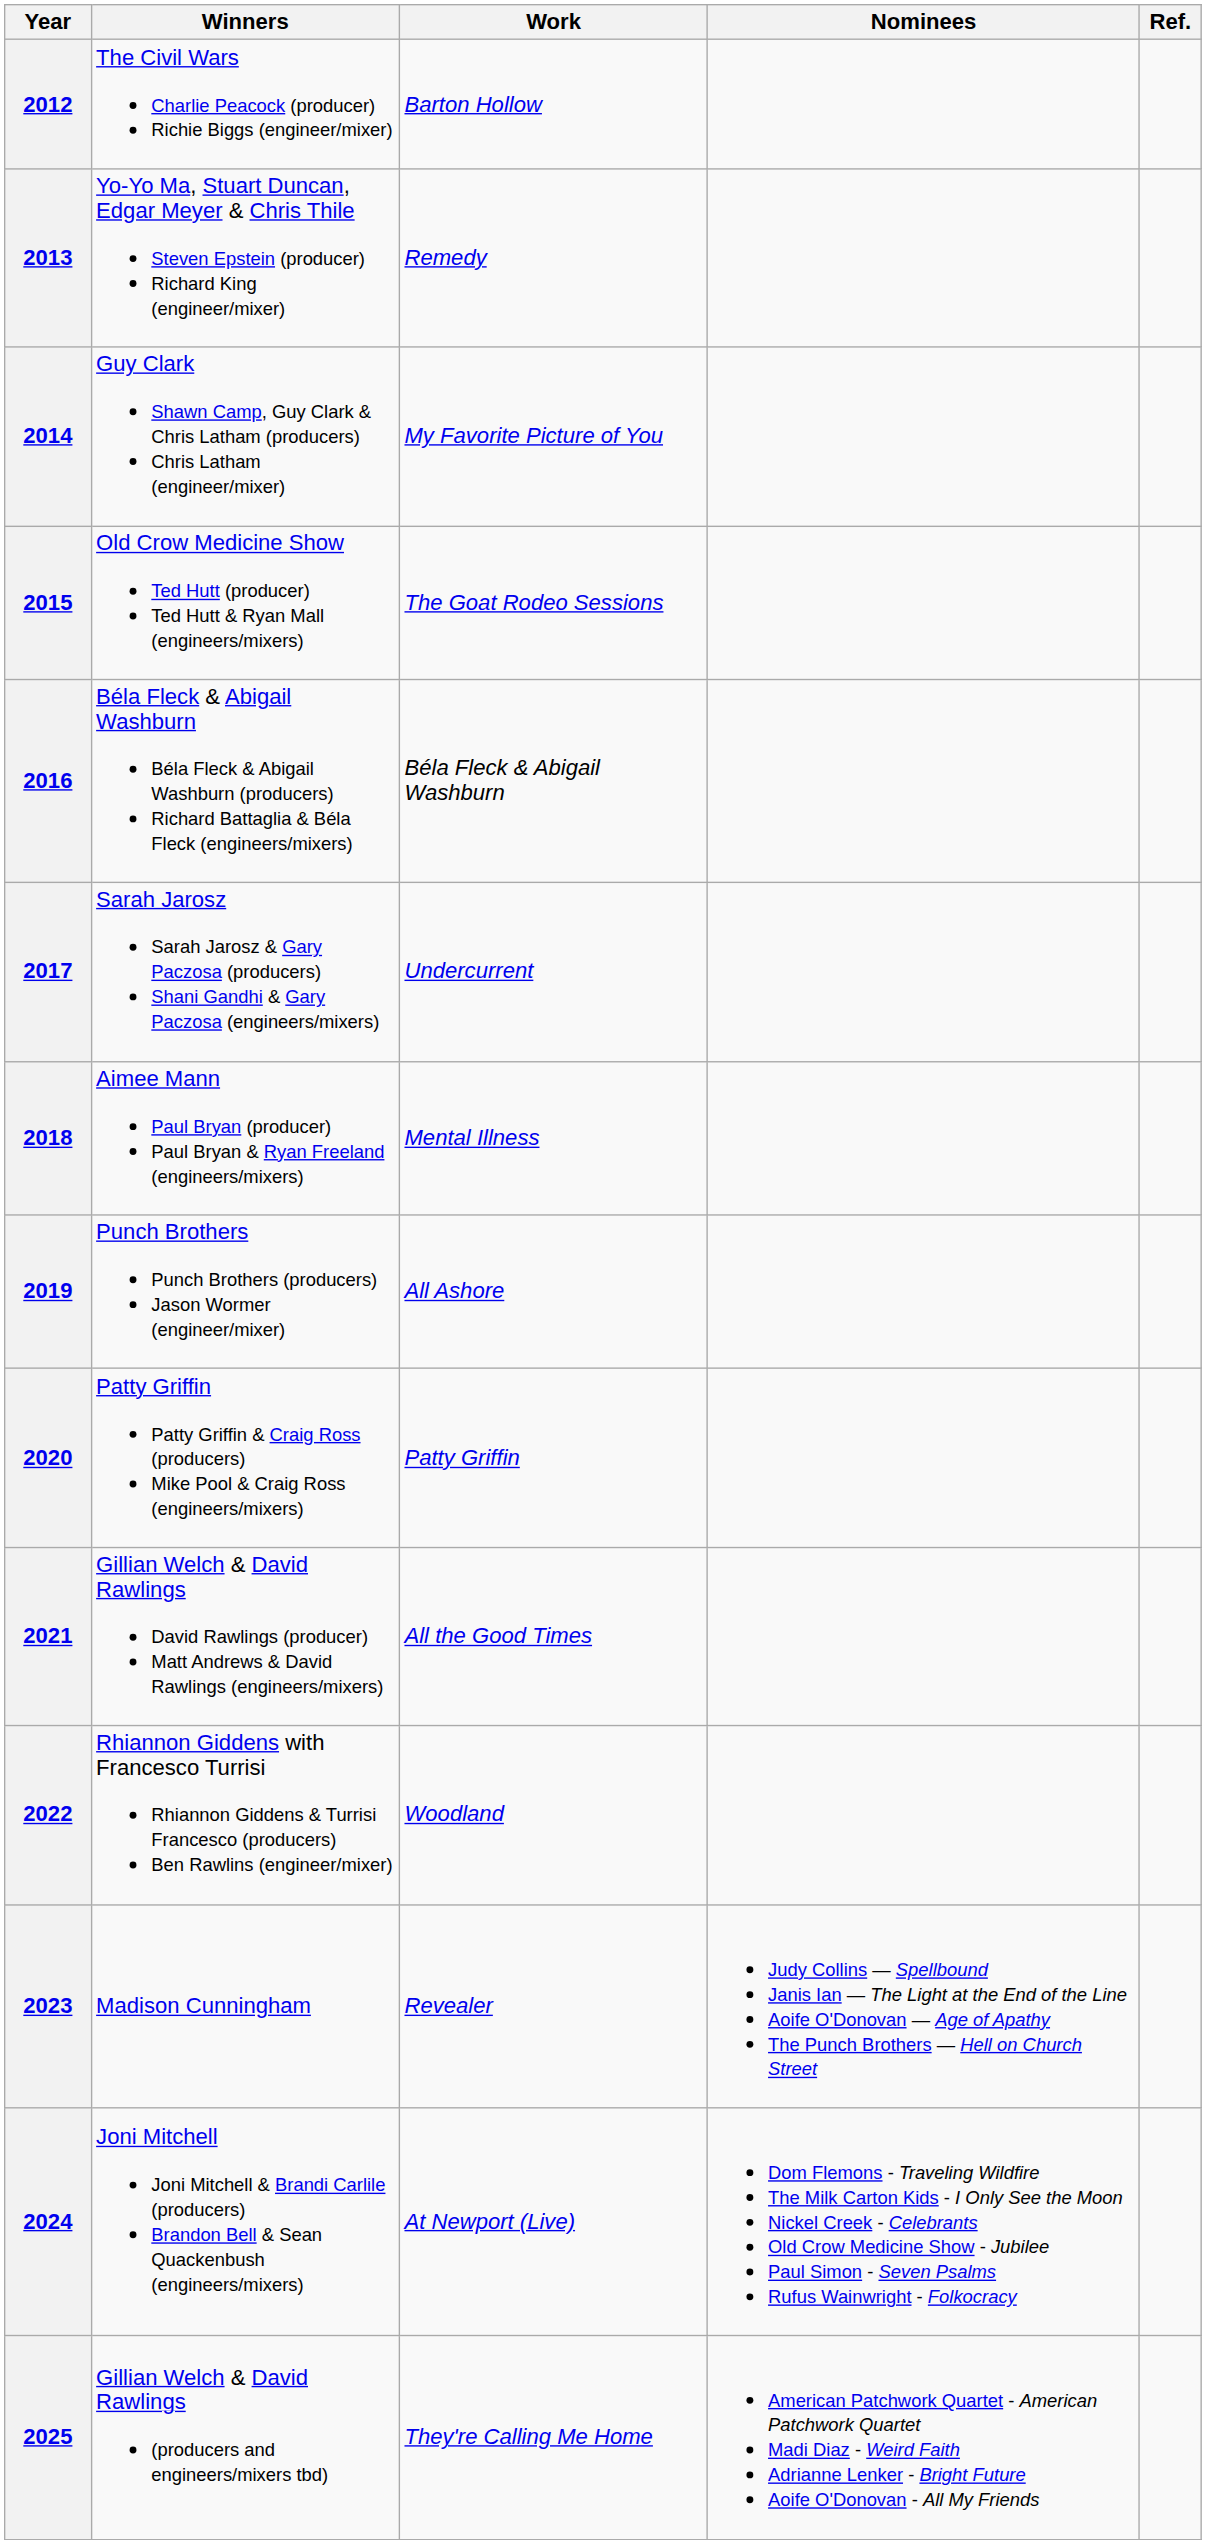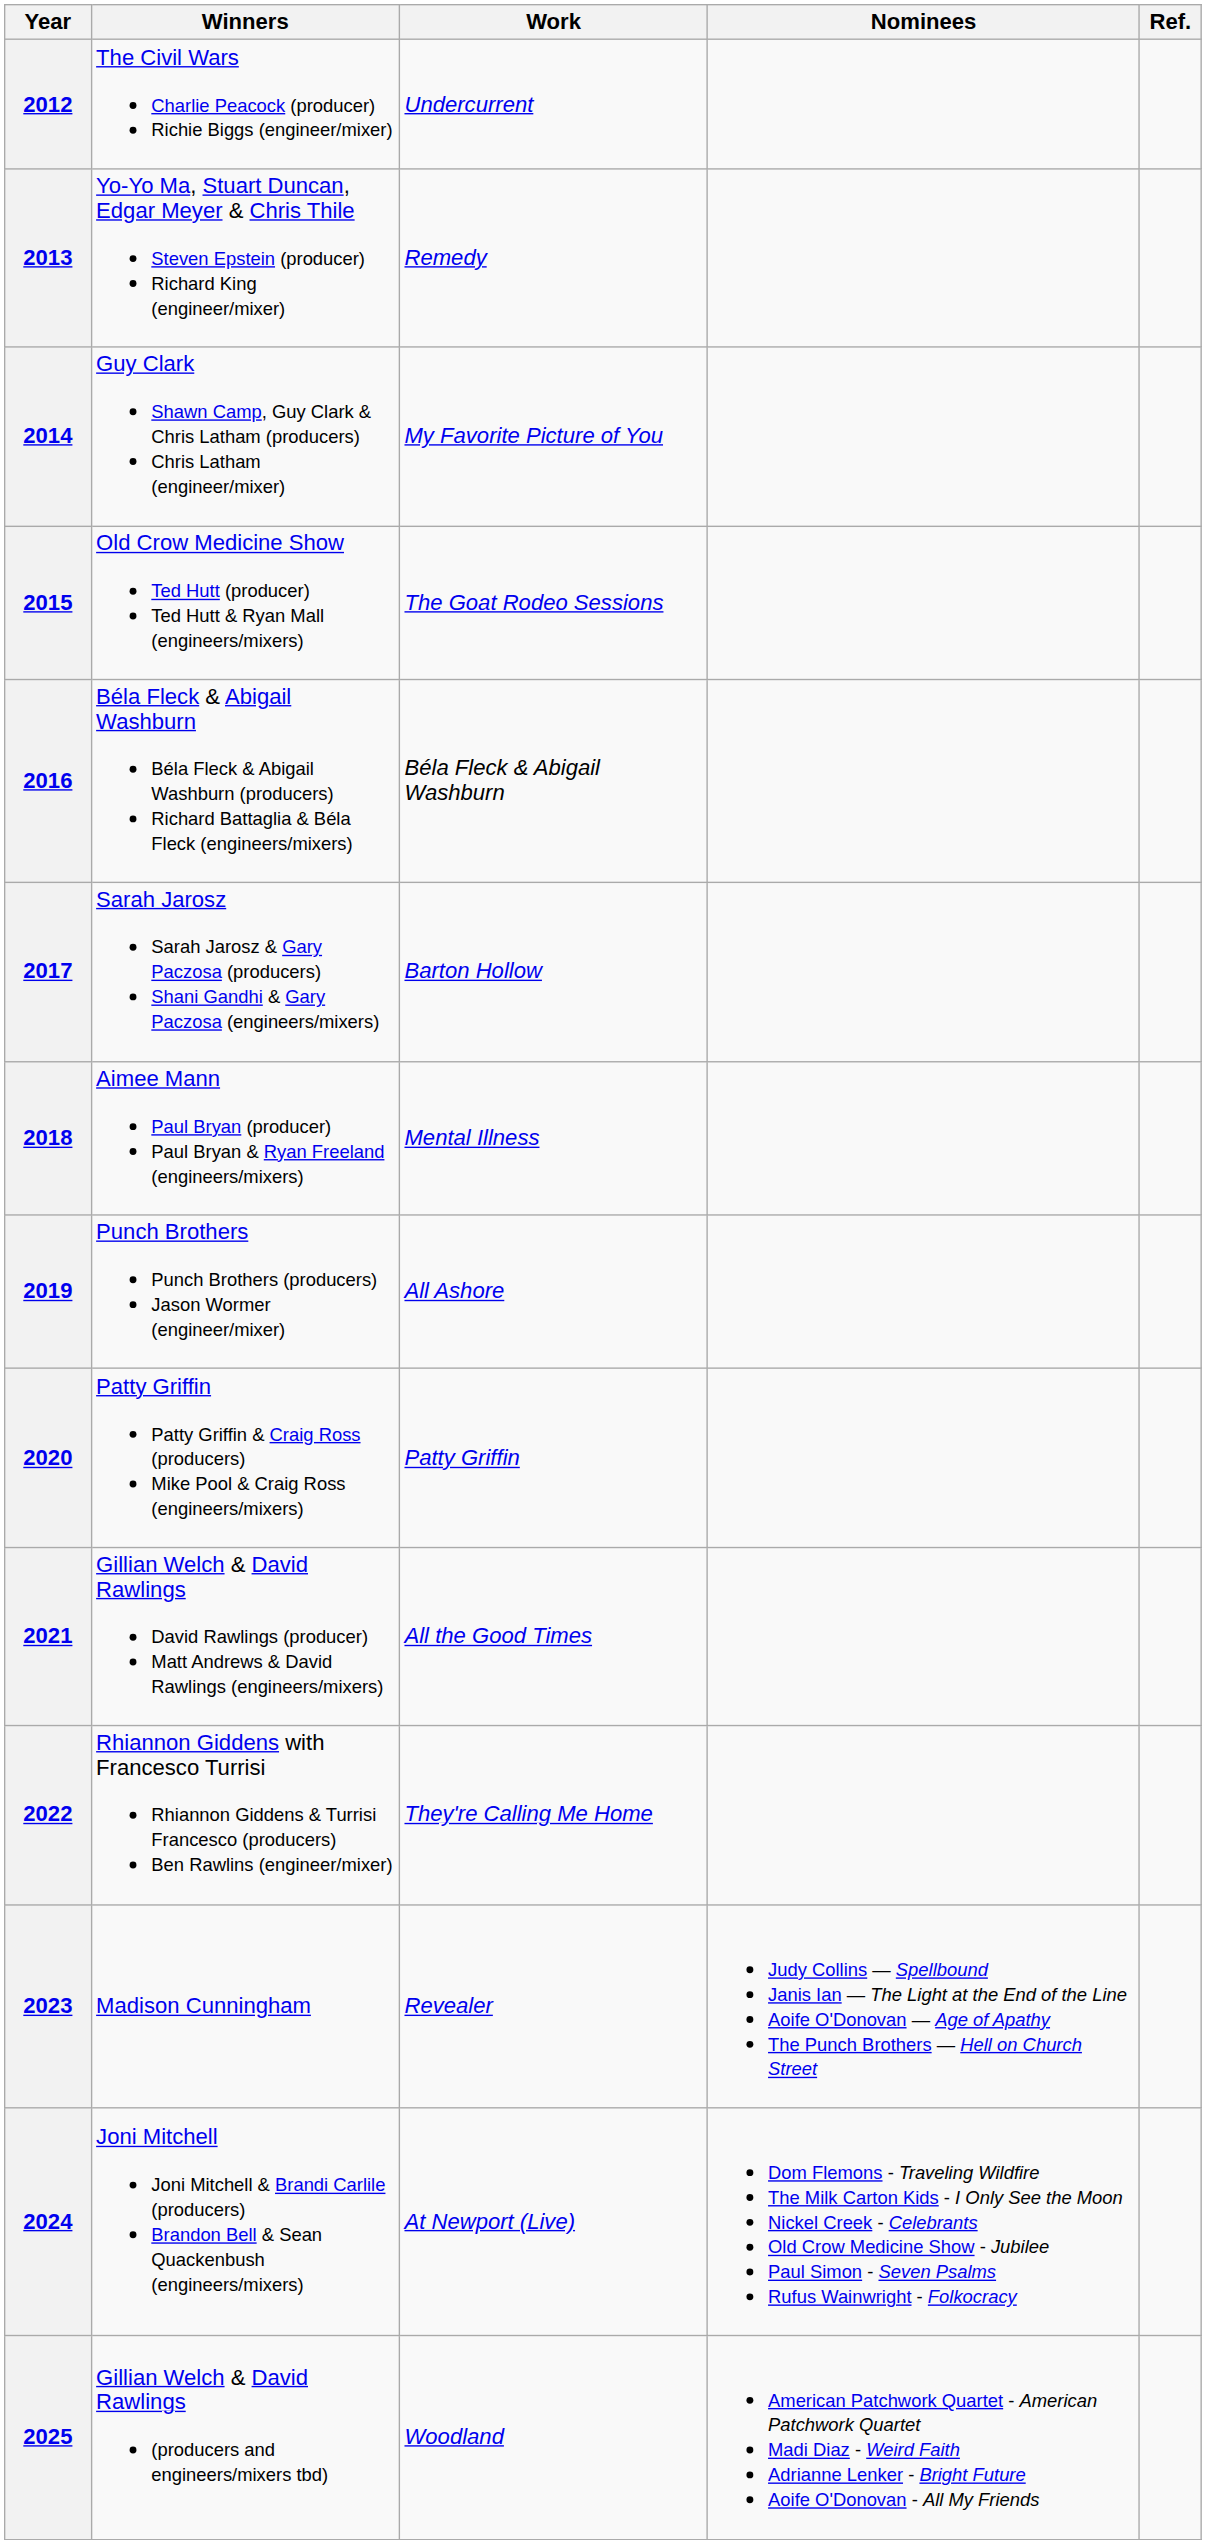2012 | Work: Barton Hollow -> Undercurrent
2017 | Work: Undercurrent -> Barton Hollow
2022 | Work: Woodland -> They're Calling Me Home
2025 | Work: They're Calling Me Home -> Woodland
